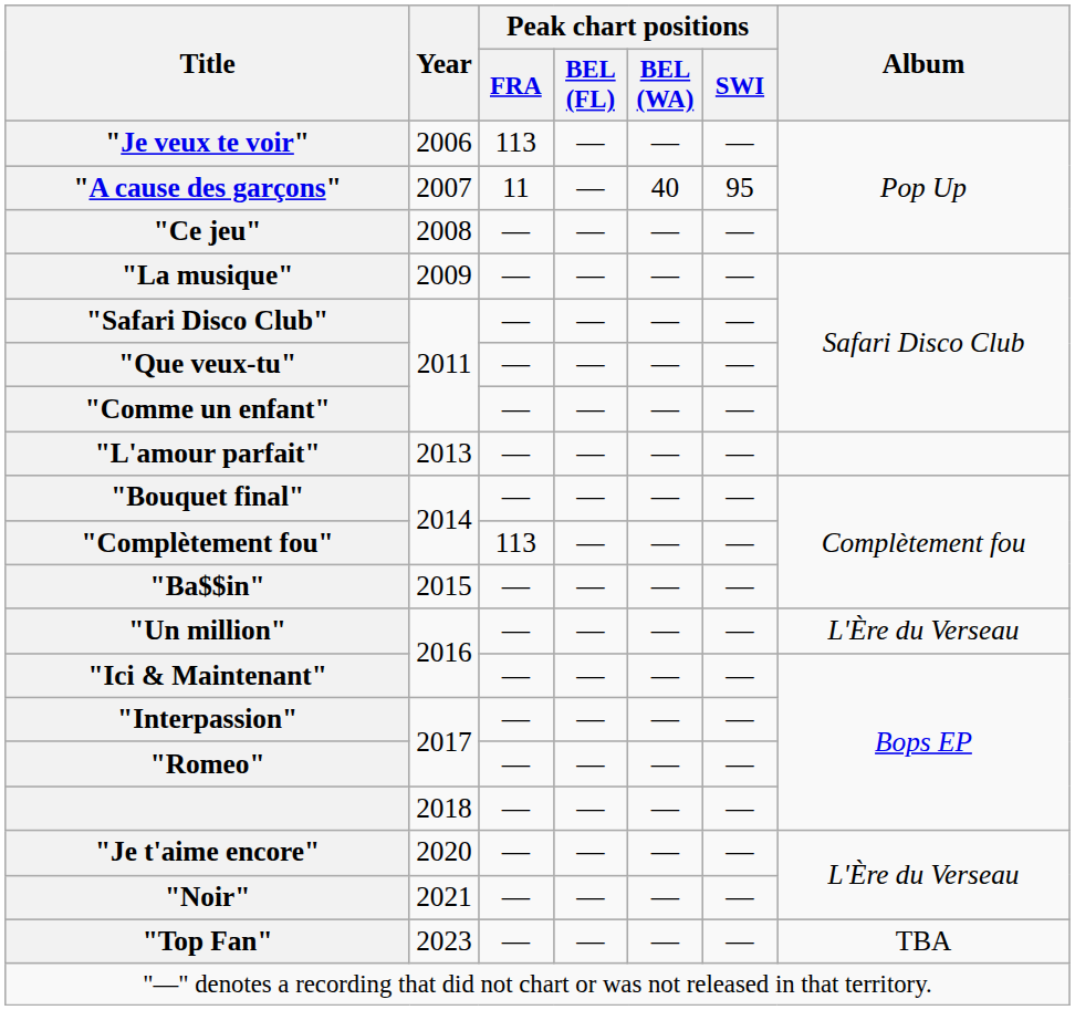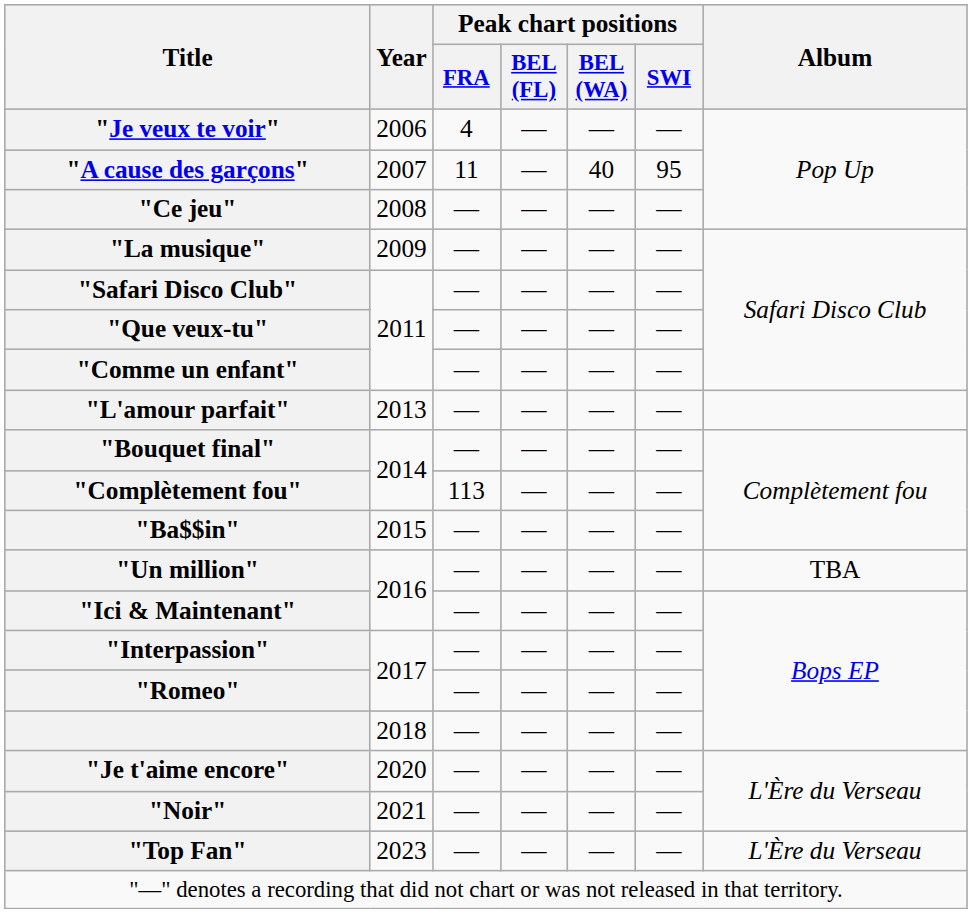"Je veux te voir" | Peak chart positions / FRA: 113 -> 4
"Un million" | Album: L'Ère du Verseau -> TBA
"Top Fan" | Album: TBA -> L'Ère du Verseau
